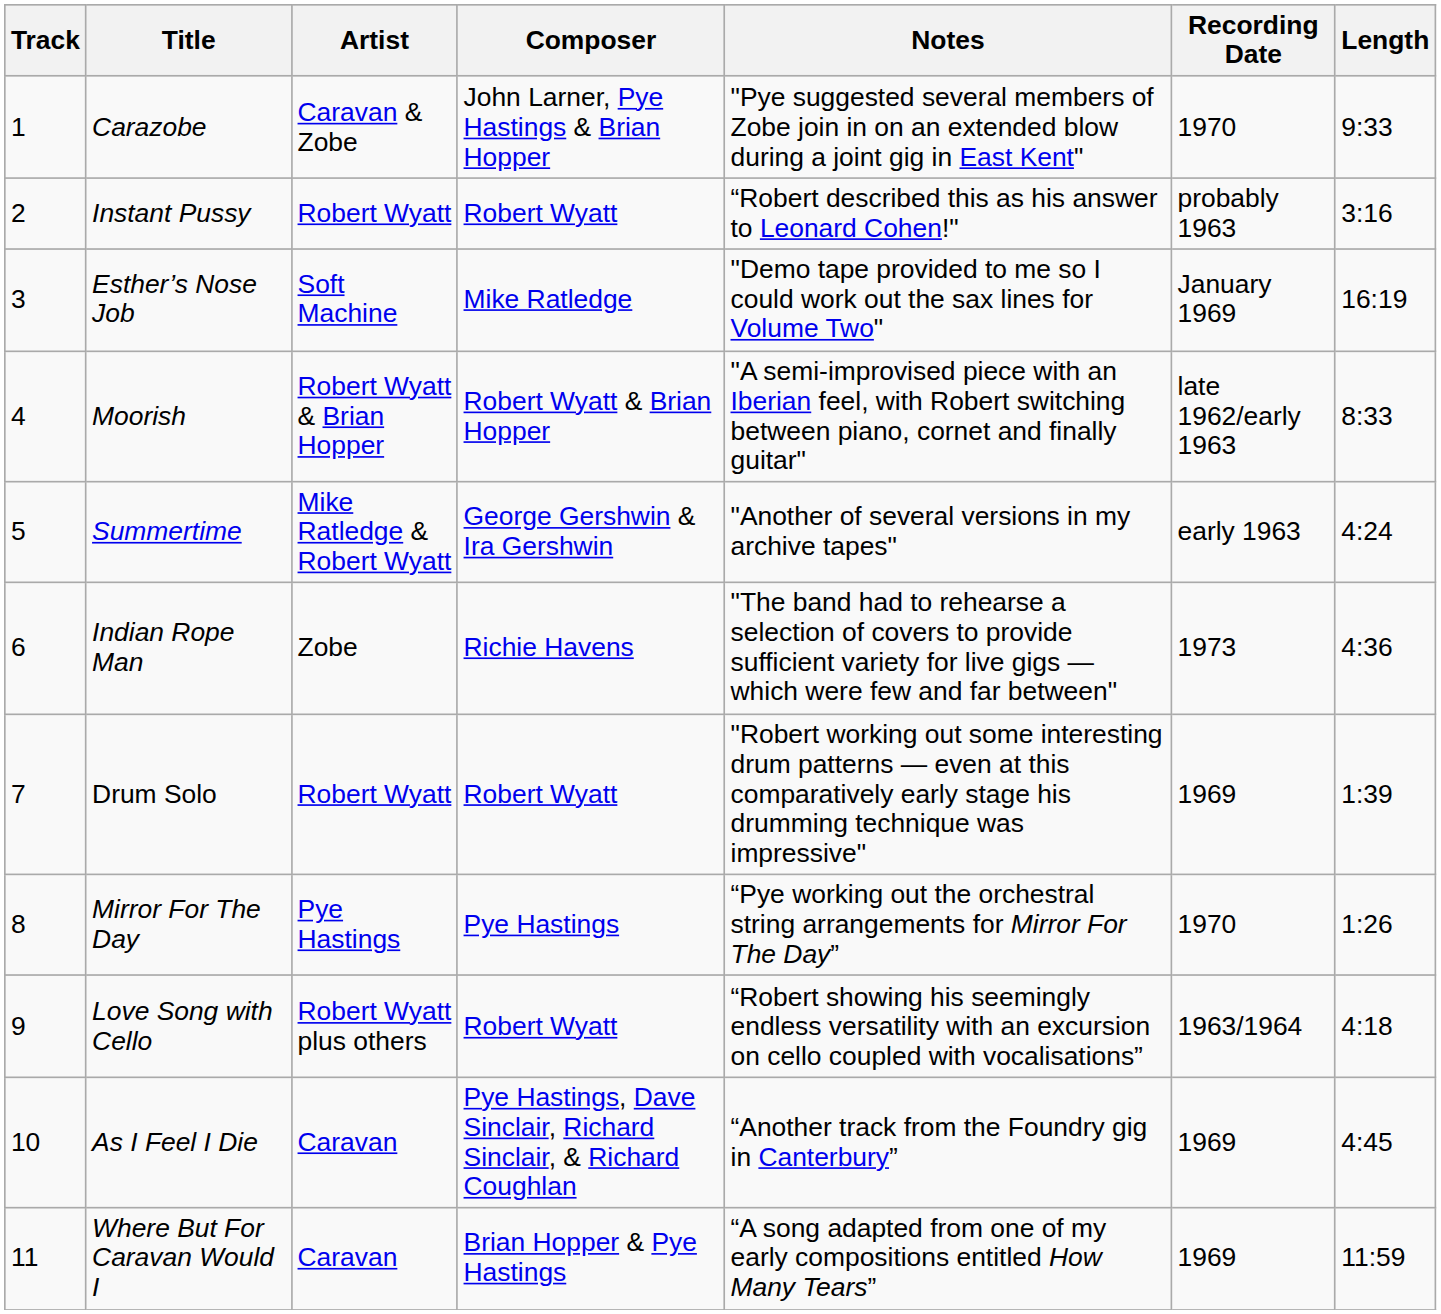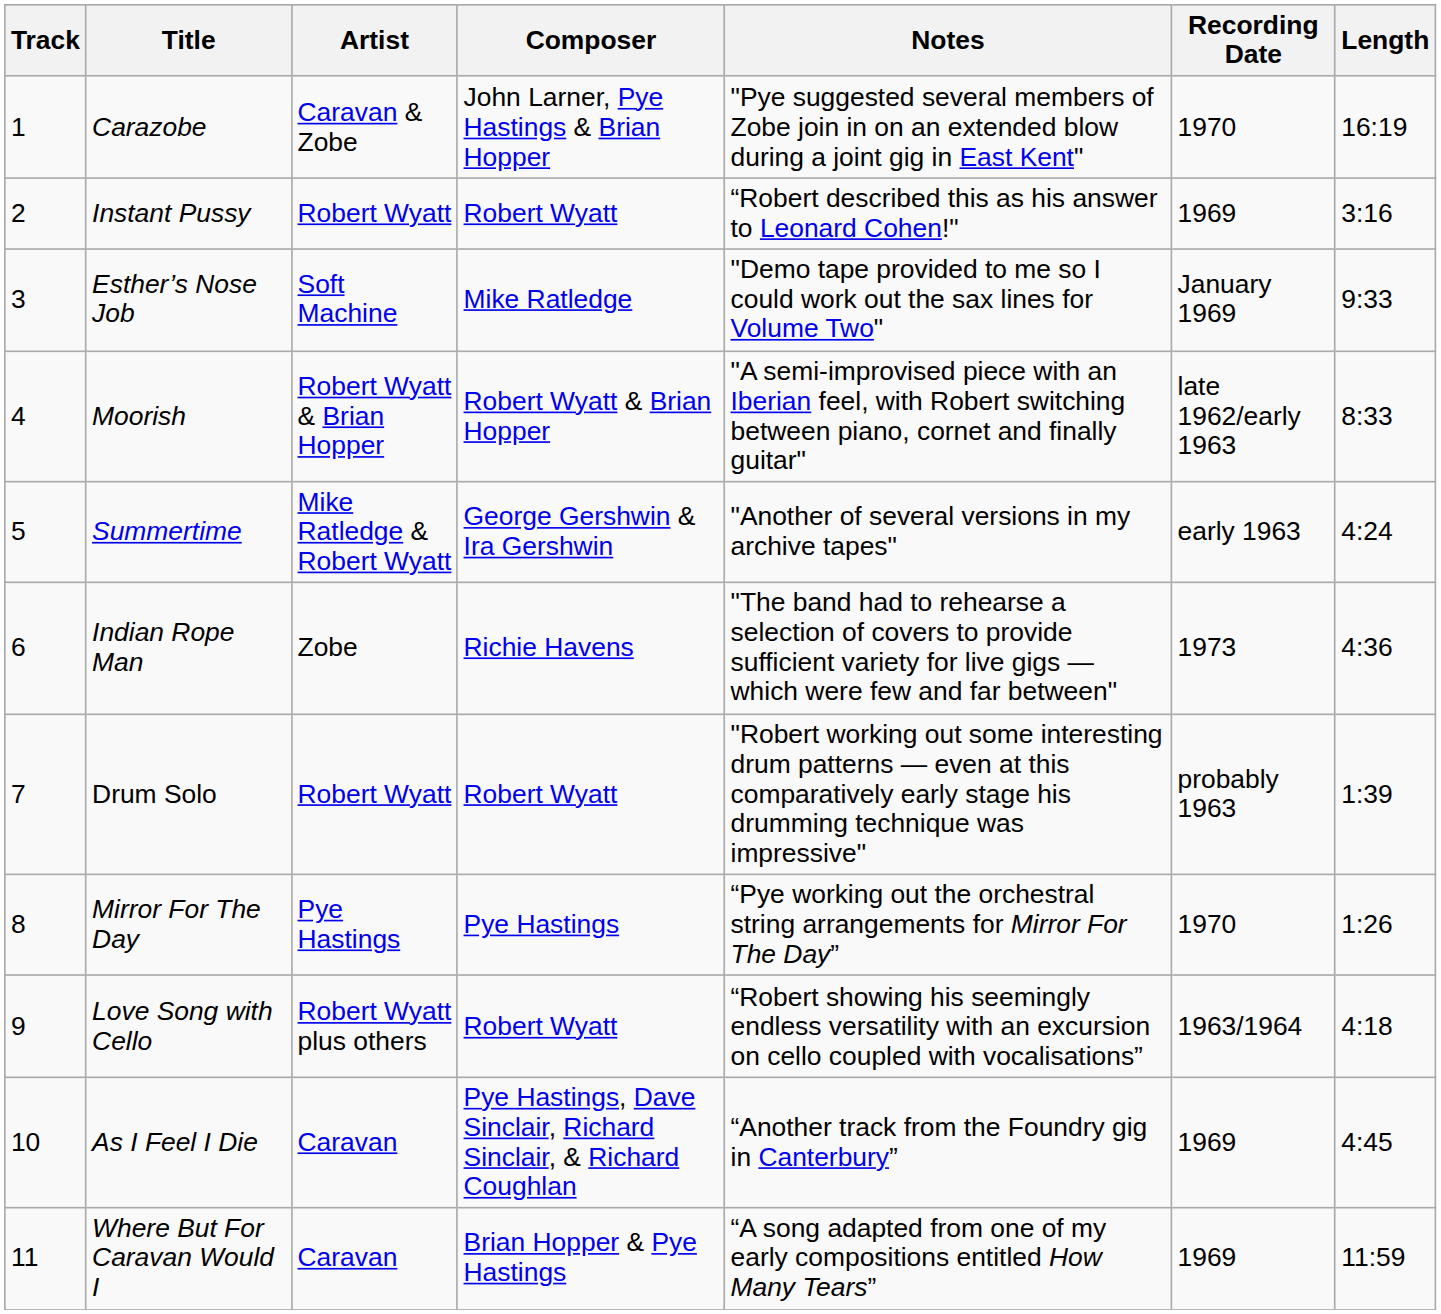Carazobe | Length: 9:33 -> 16:19
Instant Pussy | Recording Date: probably 1963 -> 1969
Esther’s Nose Job | Length: 16:19 -> 9:33
Drum Solo | Recording Date: 1969 -> probably 1963
